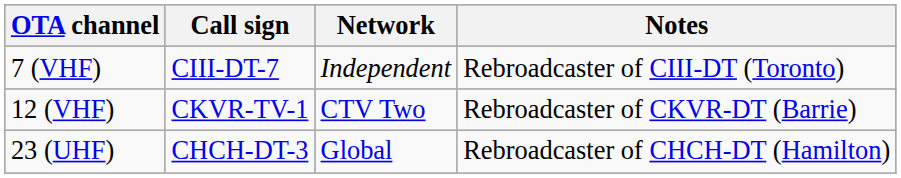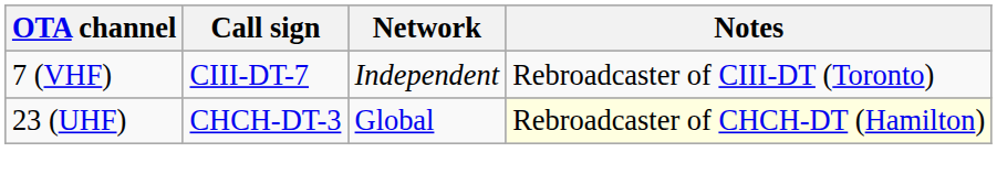- row: 12 (VHF) | CKVR-TV-1 | CTV Two | Rebroadcaster of CKVR-DT (Barrie)
23 (UHF) | Notes: no background -> lightyellow background
